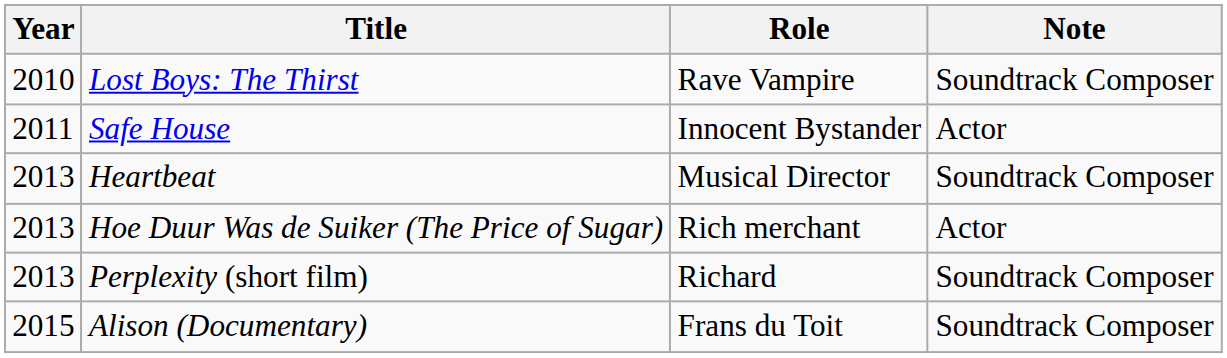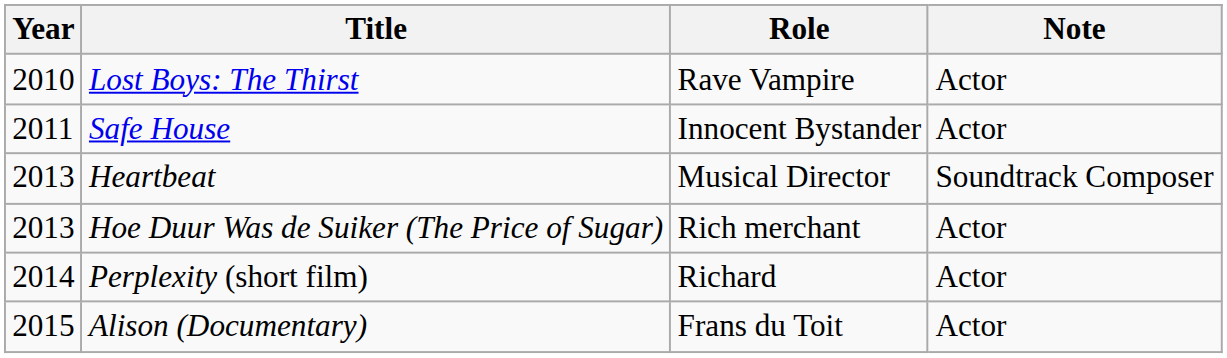Lost Boys: The Thirst | Note: Soundtrack Composer -> Actor
Perplexity (short film) | Year: 2013 -> 2014
Perplexity (short film) | Note: Soundtrack Composer -> Actor
Alison (Documentary) | Note: Soundtrack Composer -> Actor
